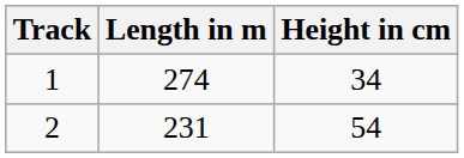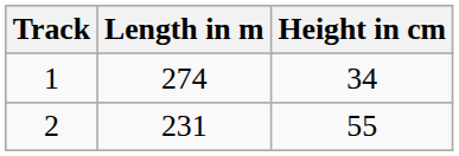2 | Height in cm: 54 -> 55
